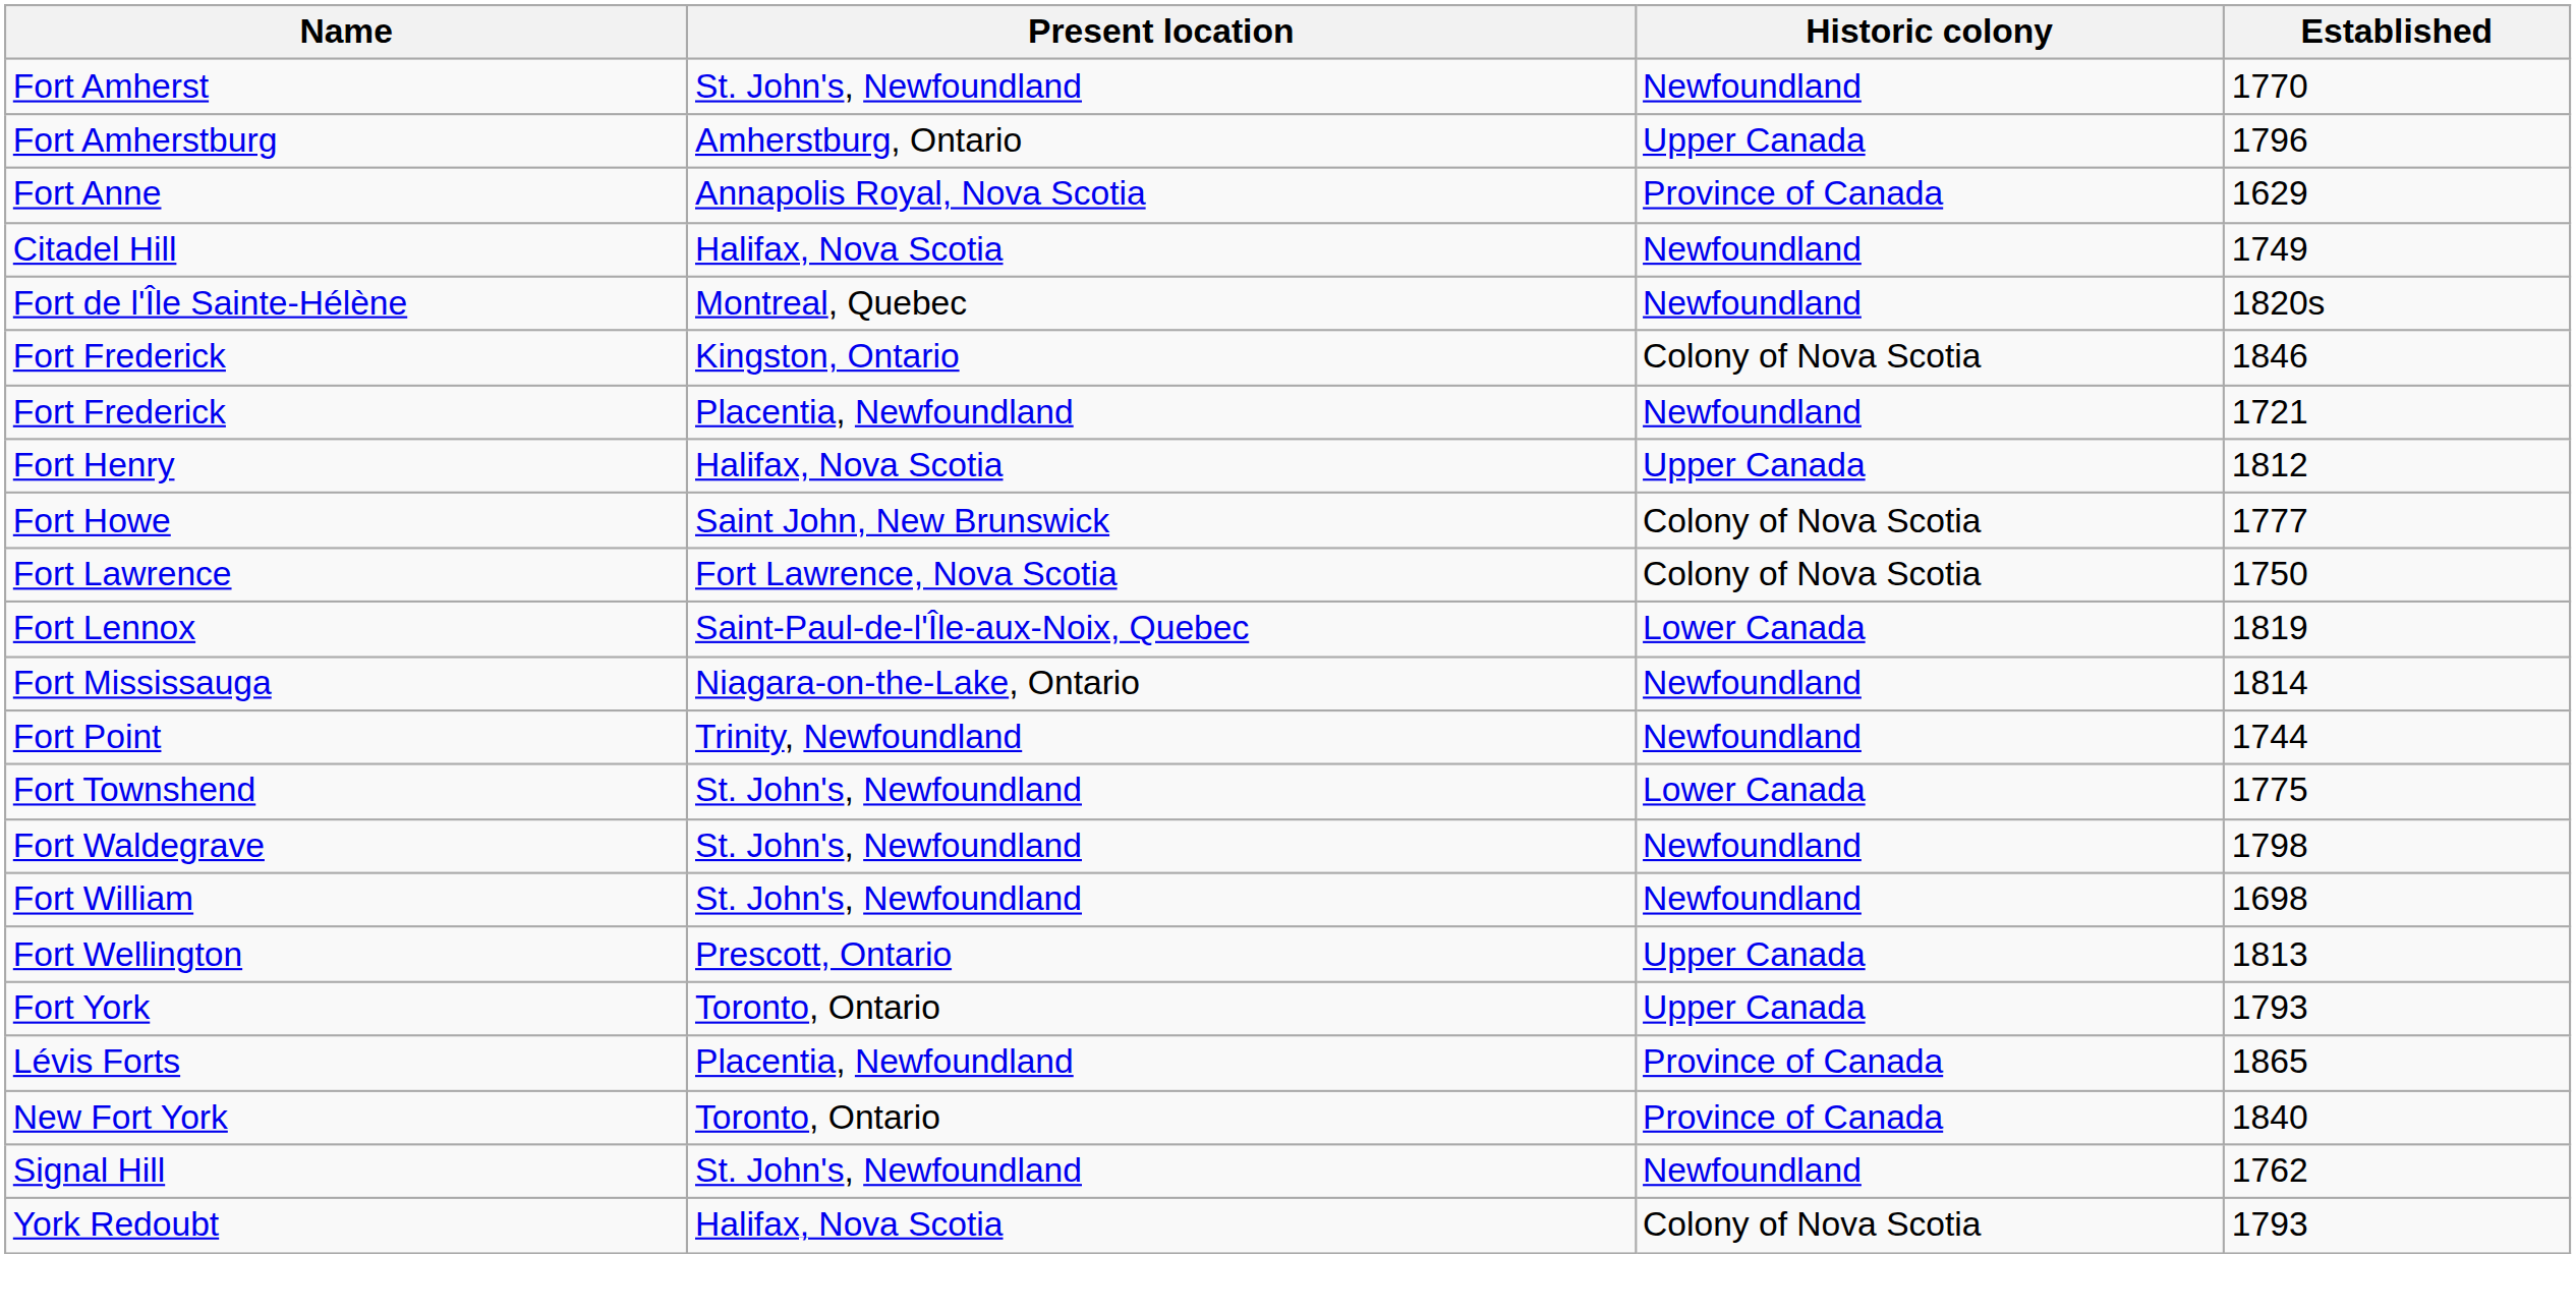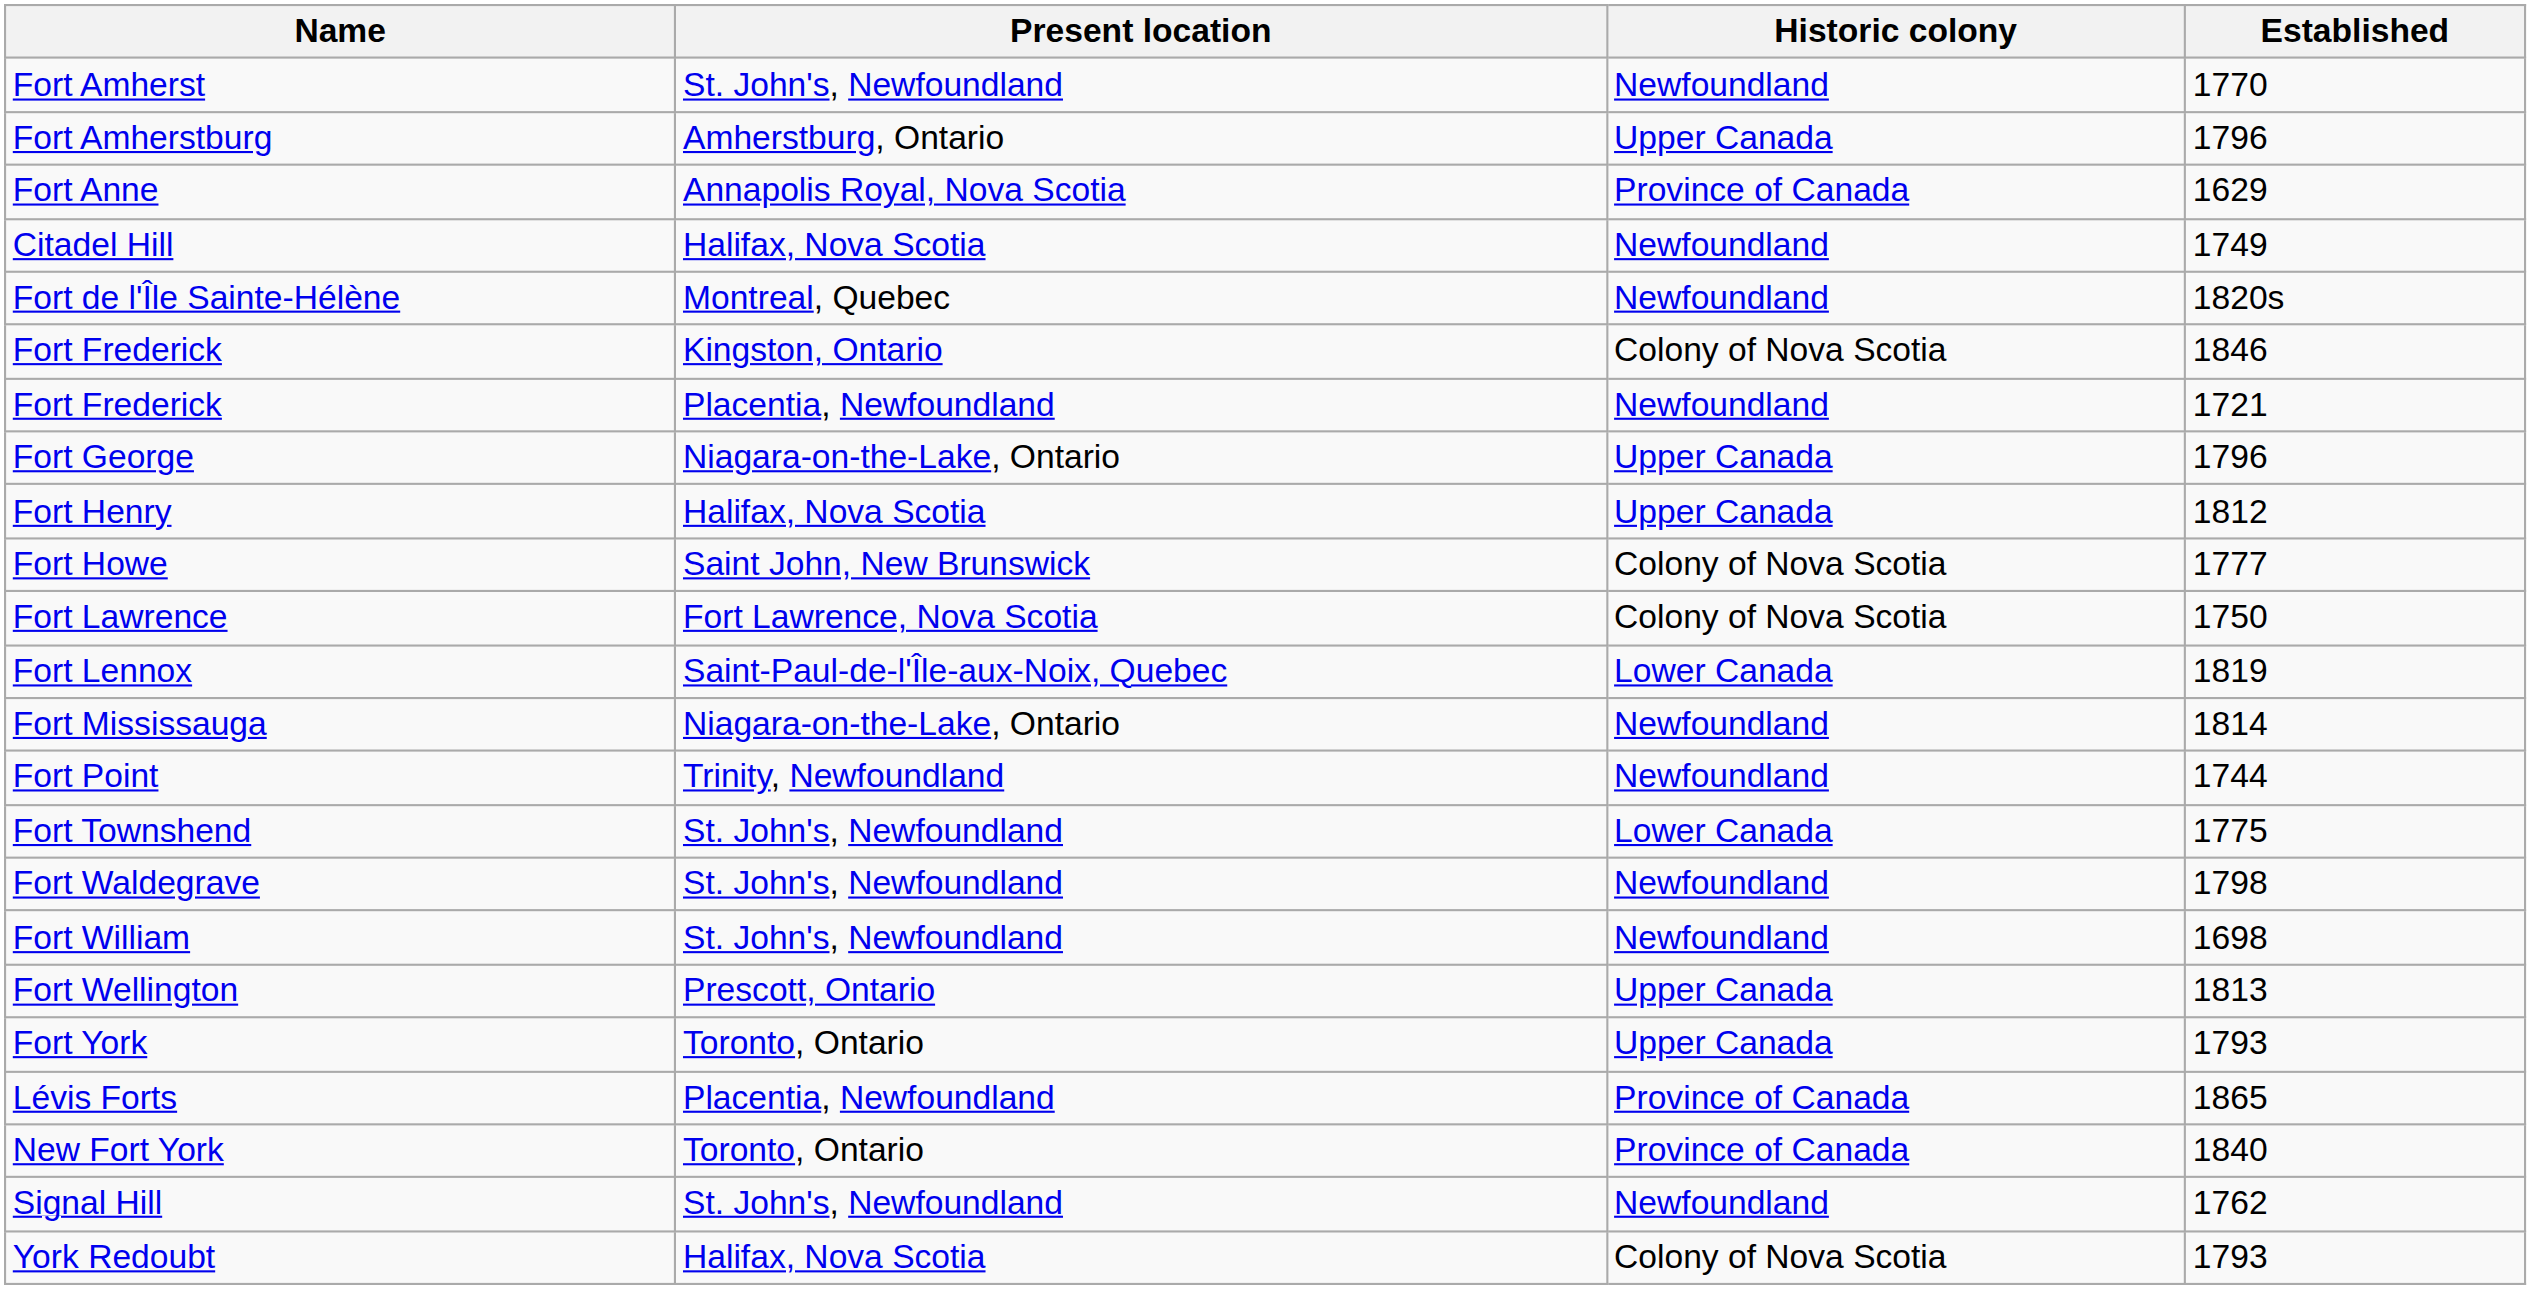+ row: Fort George | Niagara-on-the-Lake, Ontario | Upper Canada | 1796
